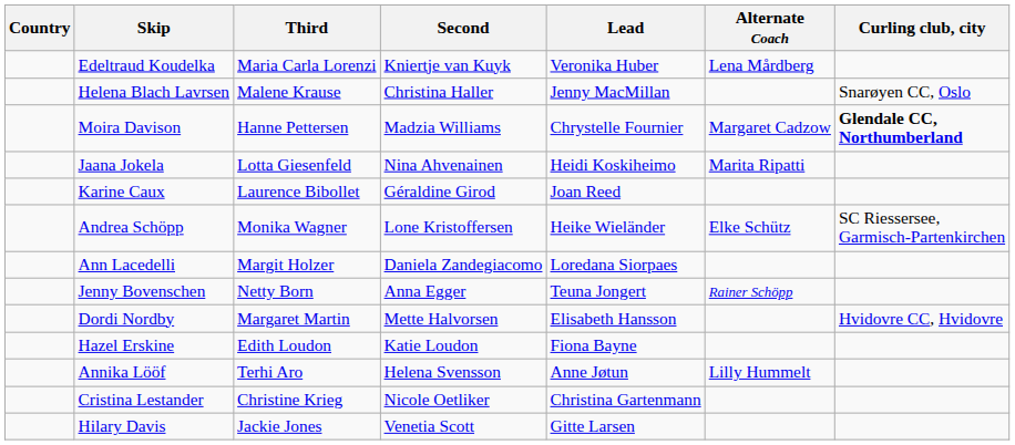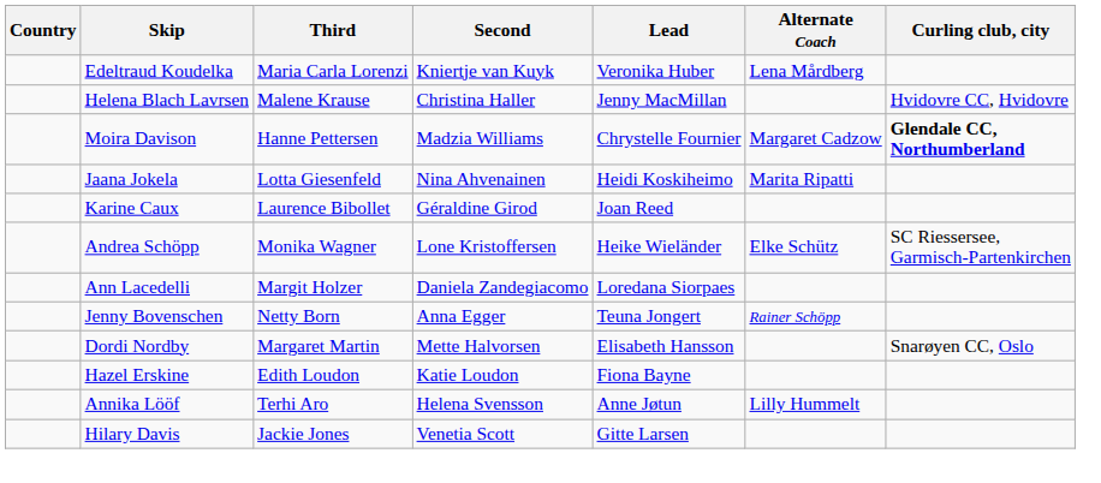Helena Blach Lavrsen | Curling club, city: Snarøyen CC, Oslo -> Hvidovre CC, Hvidovre
Dordi Nordby | Curling club, city: Hvidovre CC, Hvidovre -> Snarøyen CC, Oslo
- row: Cristina Lestander | Christine Krieg | Nicole Oetliker | Christina Gartenmann
